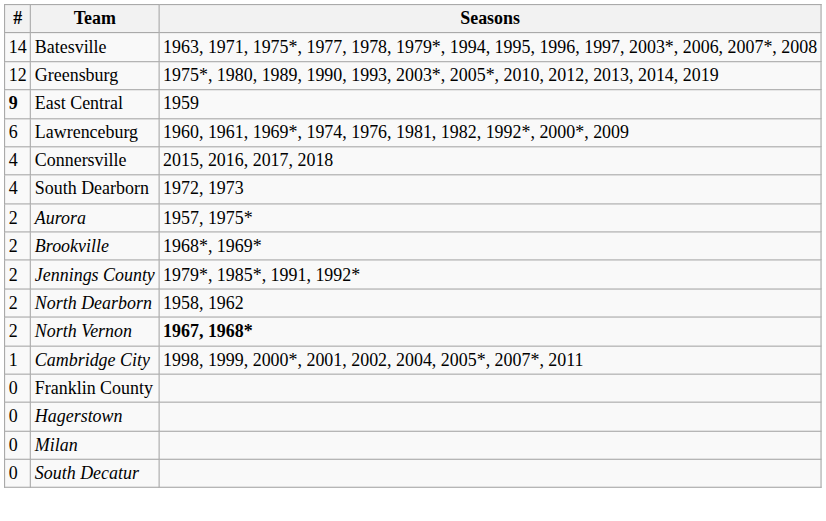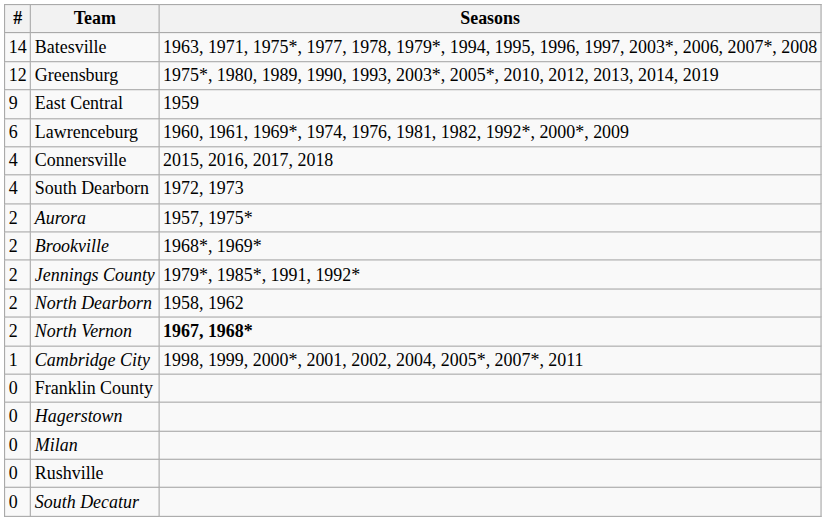East Central | #: bold -> normal
+ row: 0 | Rushville
